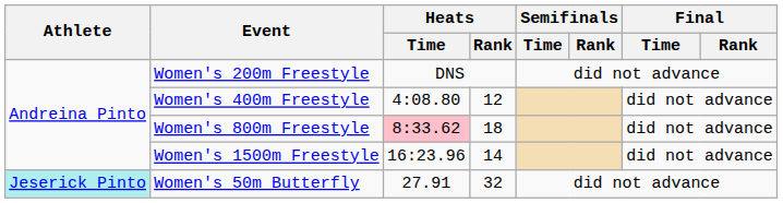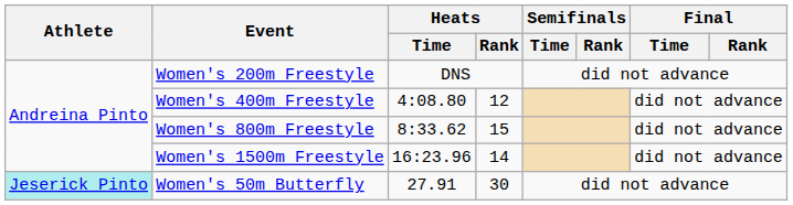Women's 800m Freestyle | Heats / Time: pink background -> no background
Women's 800m Freestyle | Heats / Rank: 18 -> 15
Women's 50m Butterfly | Heats / Rank: 32 -> 30
